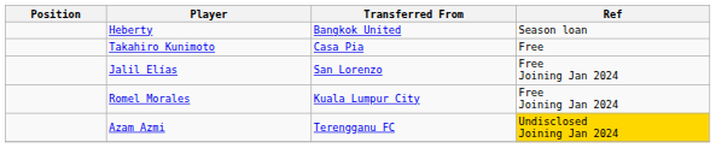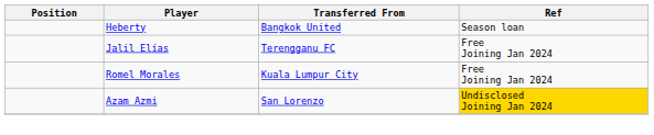- row: Takahiro Kunimoto | Casa Pia | Free
Jalil Elías | Transferred From: San Lorenzo -> Terengganu FC
Azam Azmi | Transferred From: Terengganu FC -> San Lorenzo
